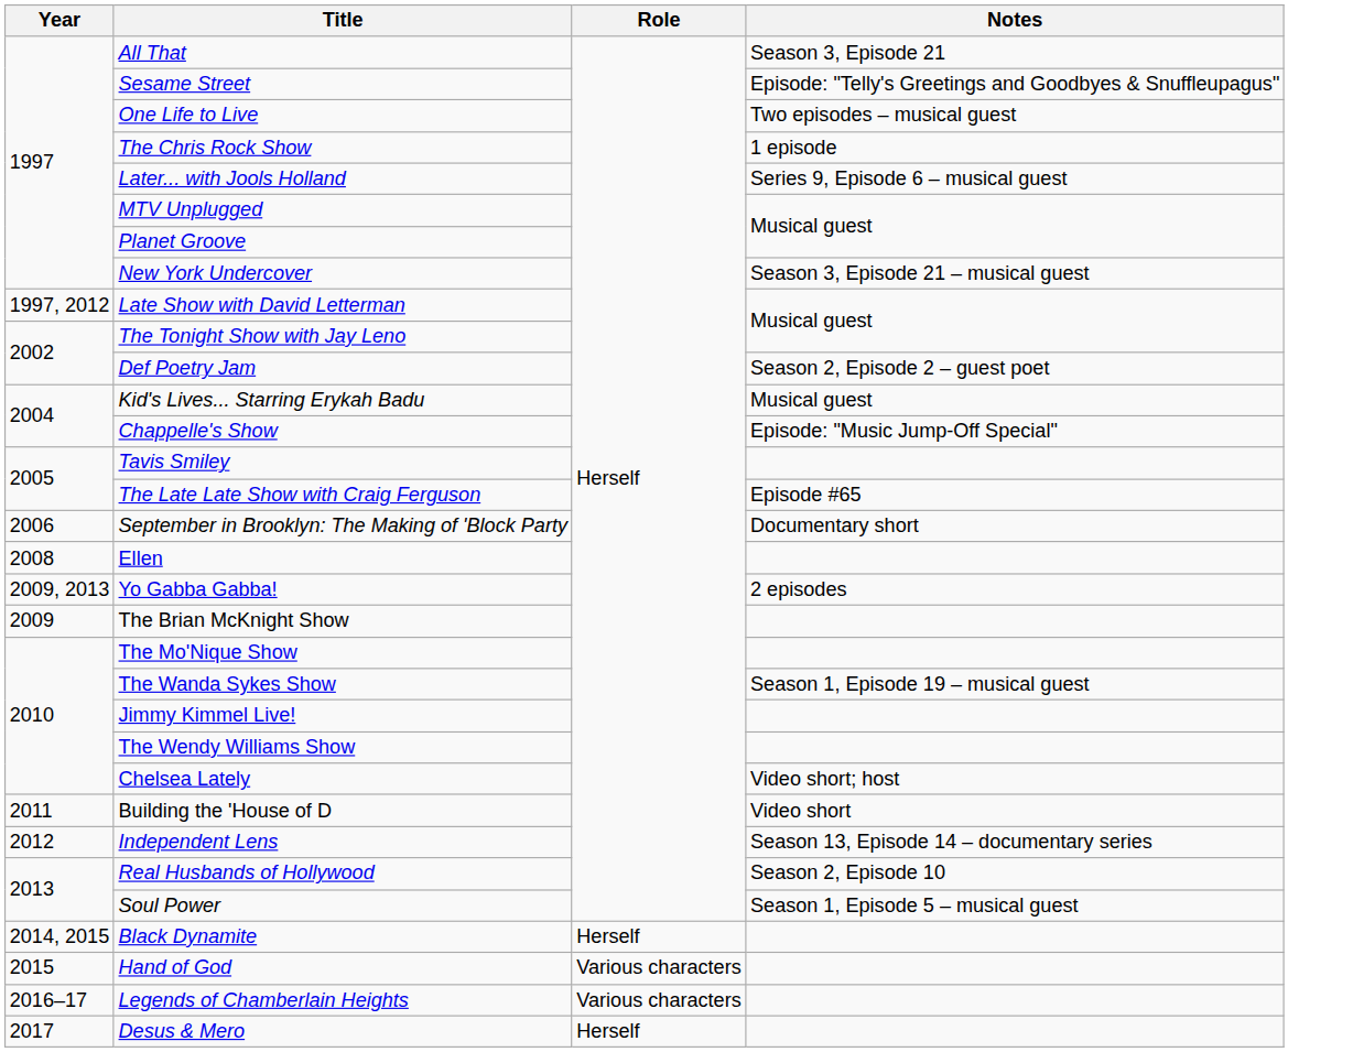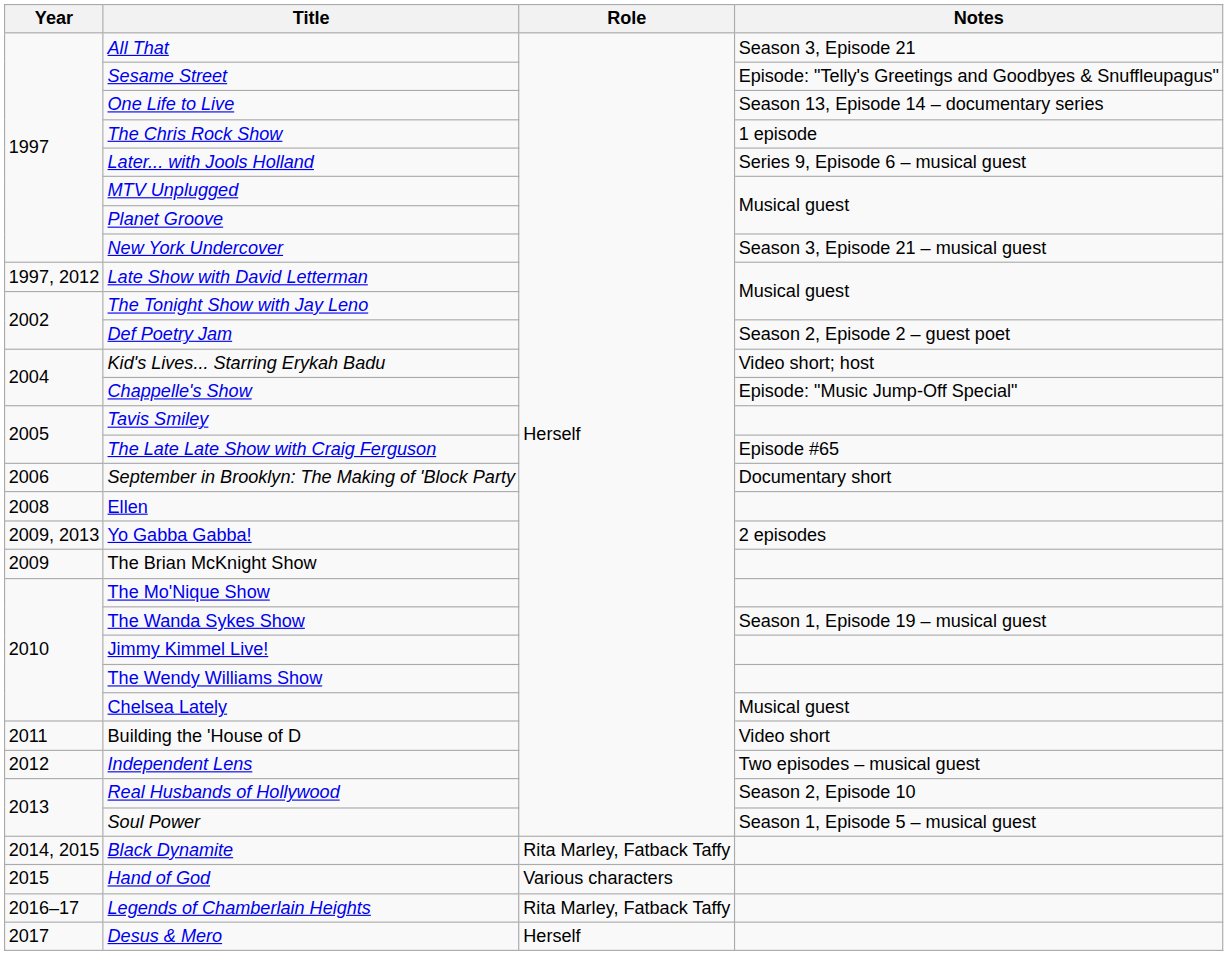One Life to Live | Notes: Two episodes – musical guest -> Season 13, Episode 14 – documentary series
Kid's Lives... Starring Erykah Badu | Notes: Musical guest -> Video short; host
Chelsea Lately | Notes: Video short; host -> Musical guest
Independent Lens | Notes: Season 13, Episode 14 – documentary series -> Two episodes – musical guest
Black Dynamite | Role: Herself -> Rita Marley, Fatback Taffy
Legends of Chamberlain Heights | Role: Various characters -> Rita Marley, Fatback Taffy
